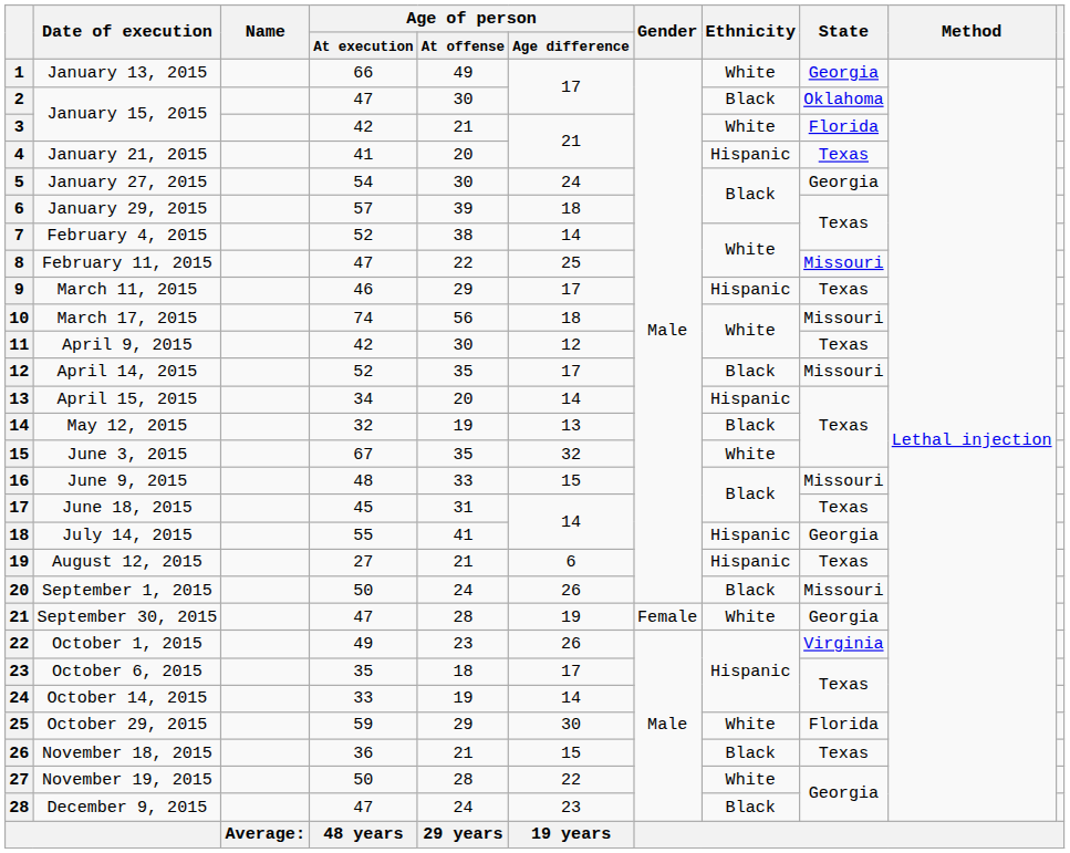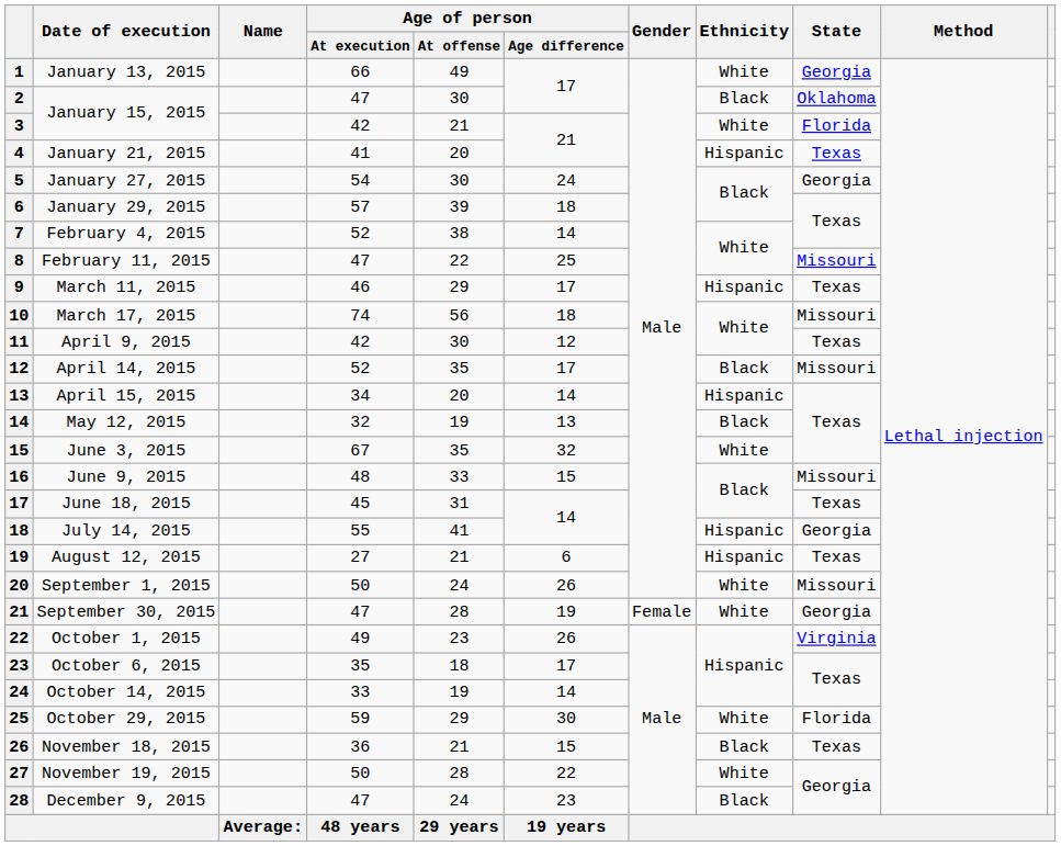September 1, 2015 | Ethnicity: Black -> White
